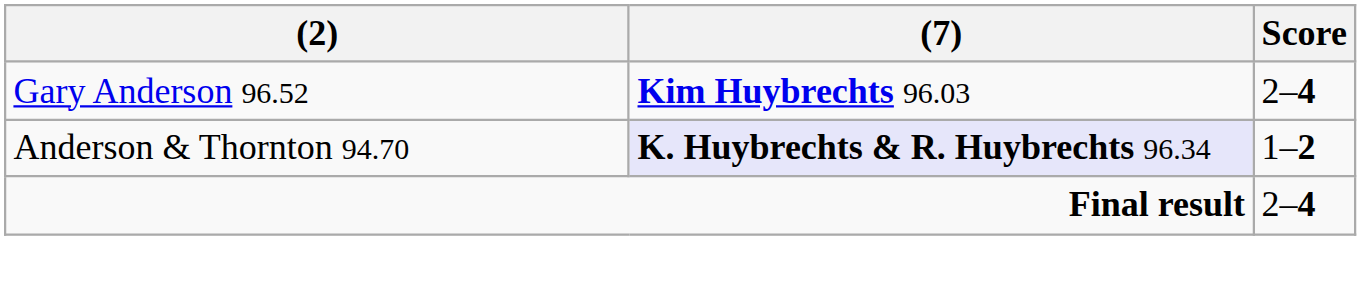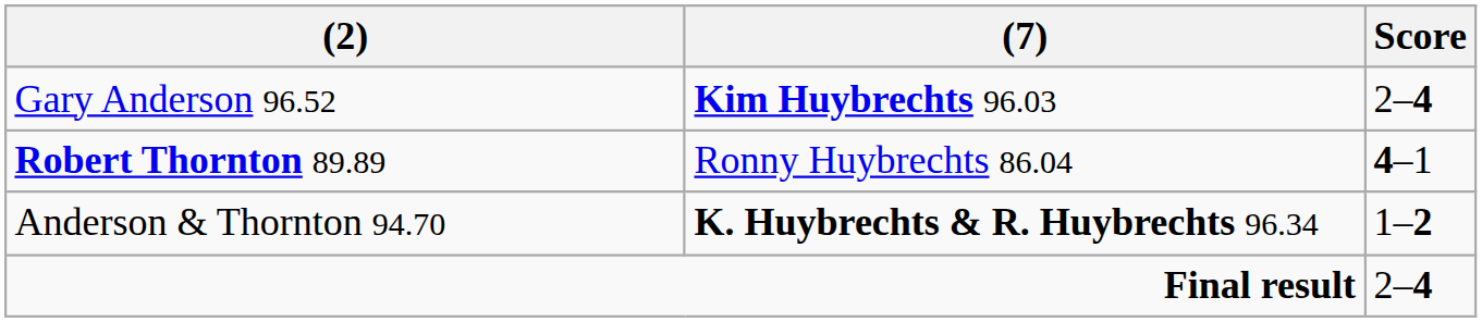+ row: Robert Thornton 89.89 | Ronny Huybrechts 86.04 | 4–1
Anderson & Thornton 94.70 | (7): lavender background -> no background
